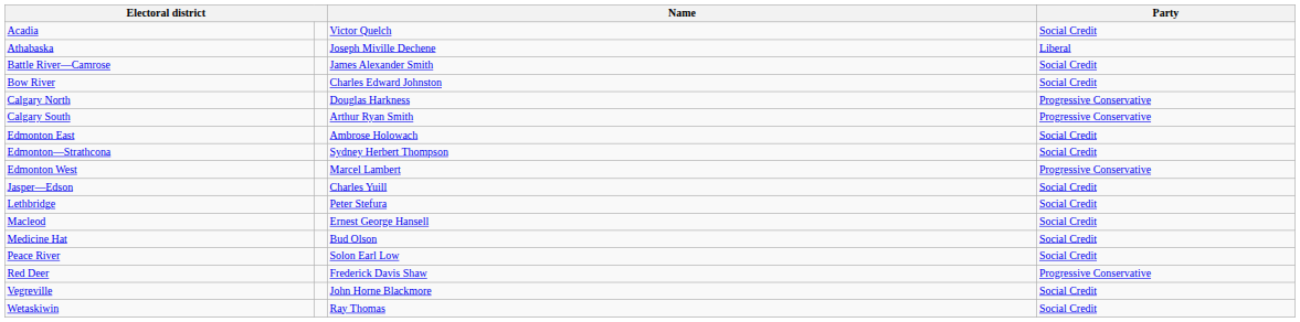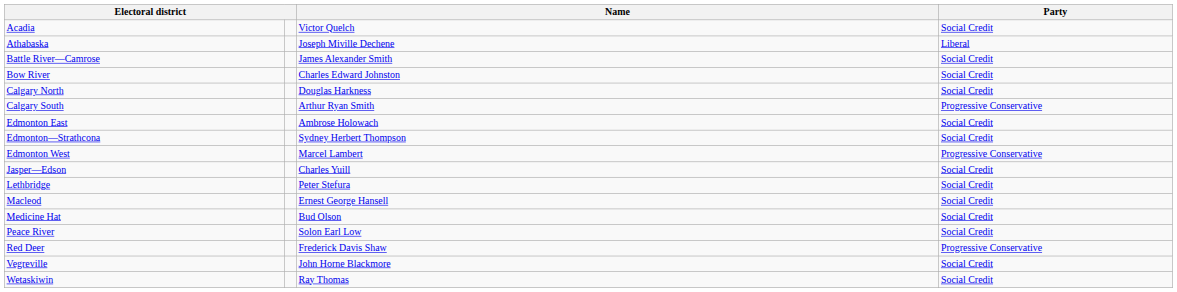Calgary North | Party: Progressive Conservative -> Social Credit
